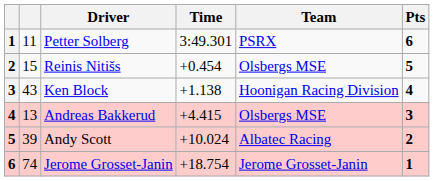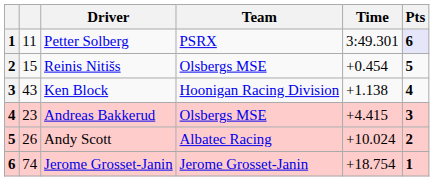columns swapped: Team <-> Time
Petter Solberg | Pts: no background -> lavender background
Andreas Bakkerud | column 2: 13 -> 23
Andy Scott | column 2: 39 -> 26
